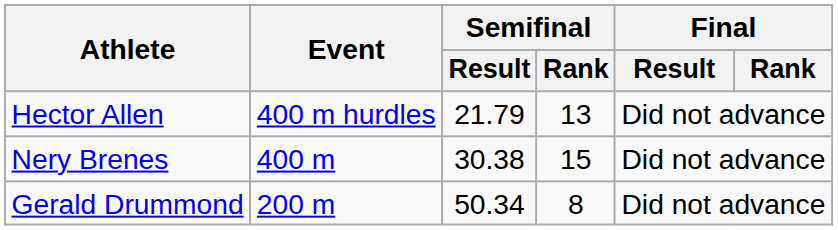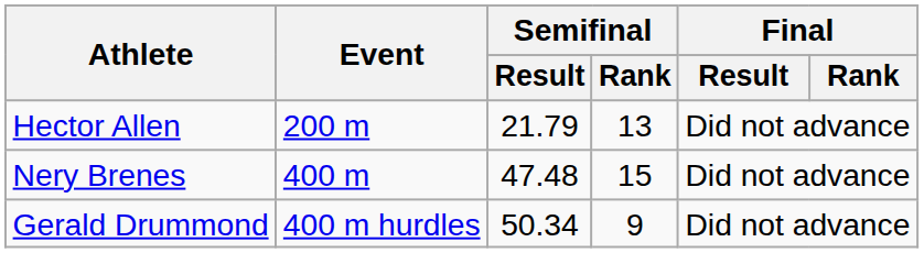Hector Allen | Event: 400 m hurdles -> 200 m
Nery Brenes | Semifinal / Result: 30.38 -> 47.48
Gerald Drummond | Event: 200 m -> 400 m hurdles
Gerald Drummond | Semifinal / Rank: 8 -> 9
